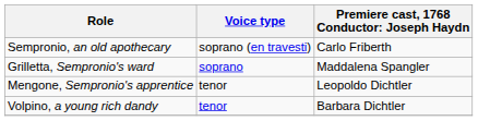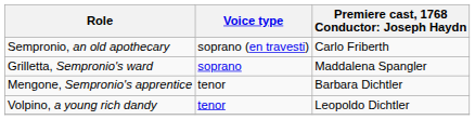Mengone, Sempronio's apprentice | column 3: Leopoldo Dichtler -> Barbara Dichtler
Volpino, a young rich dandy | column 3: Barbara Dichtler -> Leopoldo Dichtler
